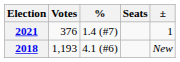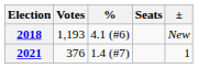rows swapped: 2018 <-> 2021
